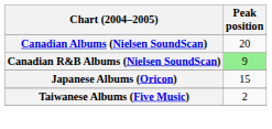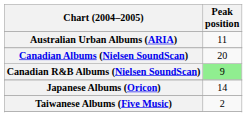+ row: Australian Urban Albums (ARIA) | 11
Japanese Albums (Oricon) | Peak position: 15 -> 14
